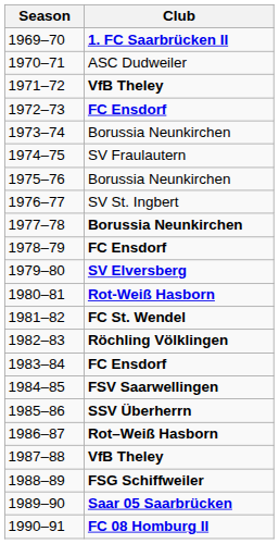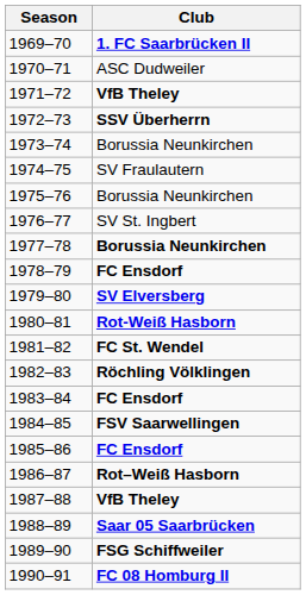1972–73 | Club: FC Ensdorf -> SSV Überherrn
1985–86 | Club: SSV Überherrn -> FC Ensdorf
1988–89 | Club: FSG Schiffweiler -> Saar 05 Saarbrücken
1989–90 | Club: Saar 05 Saarbrücken -> FSG Schiffweiler
